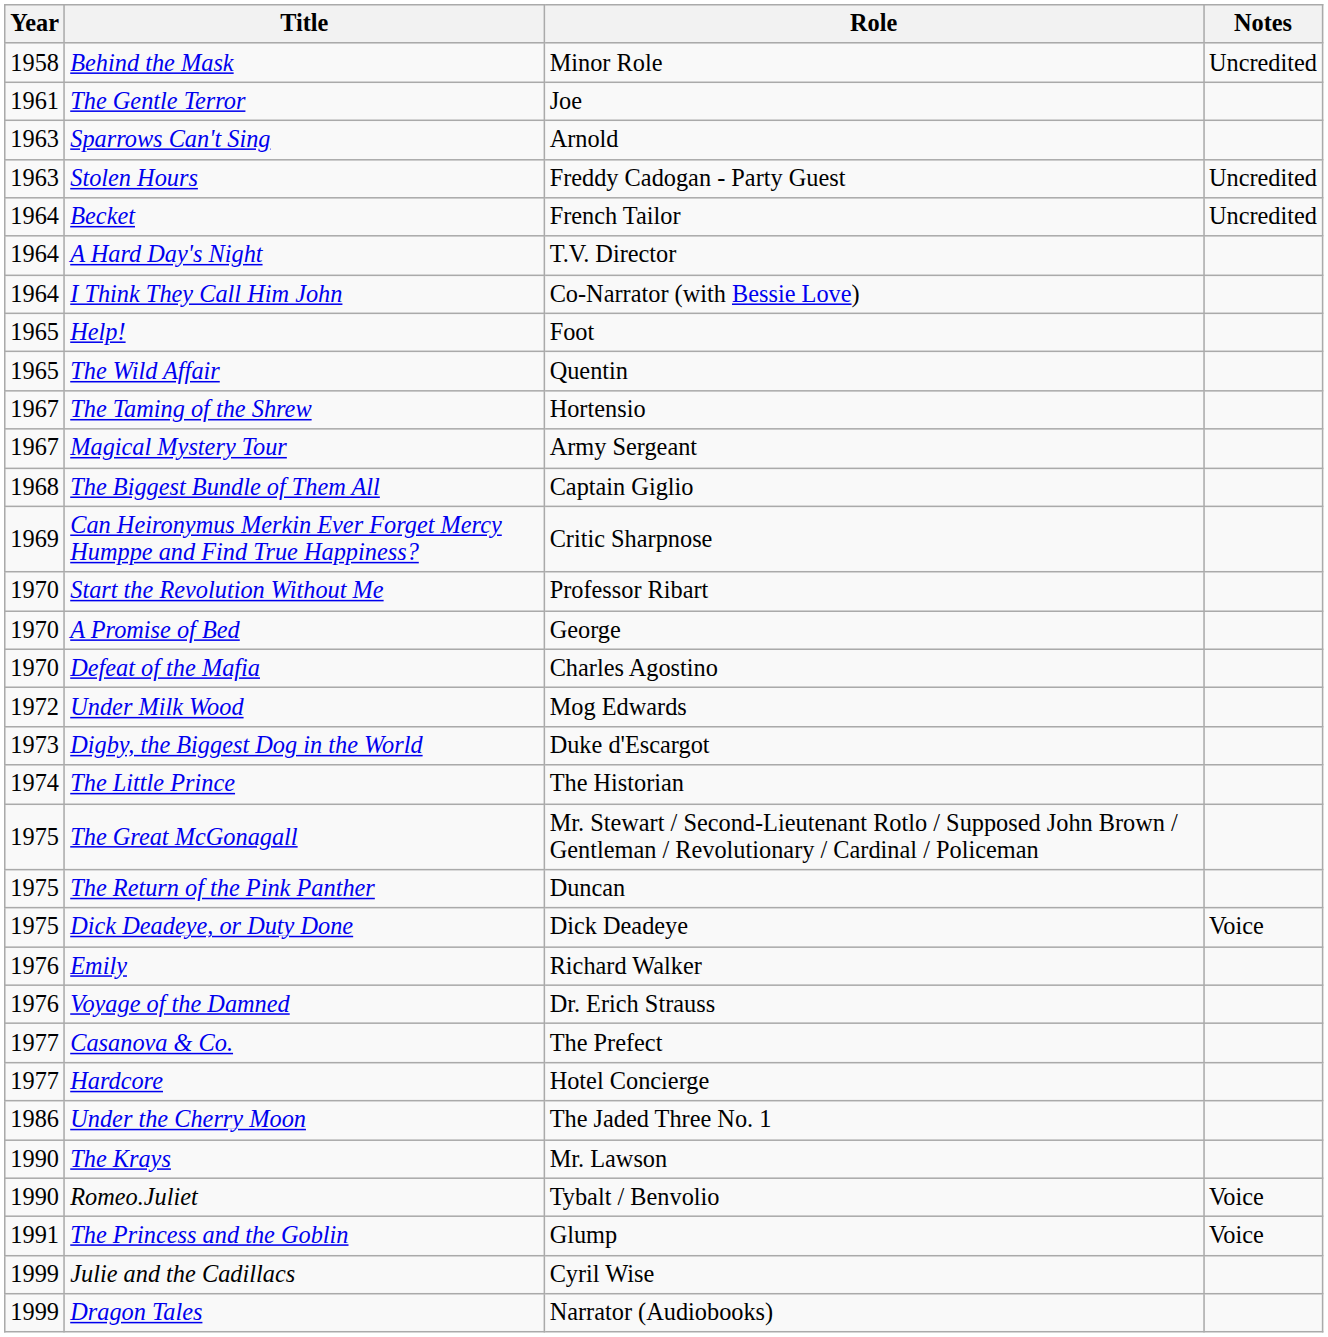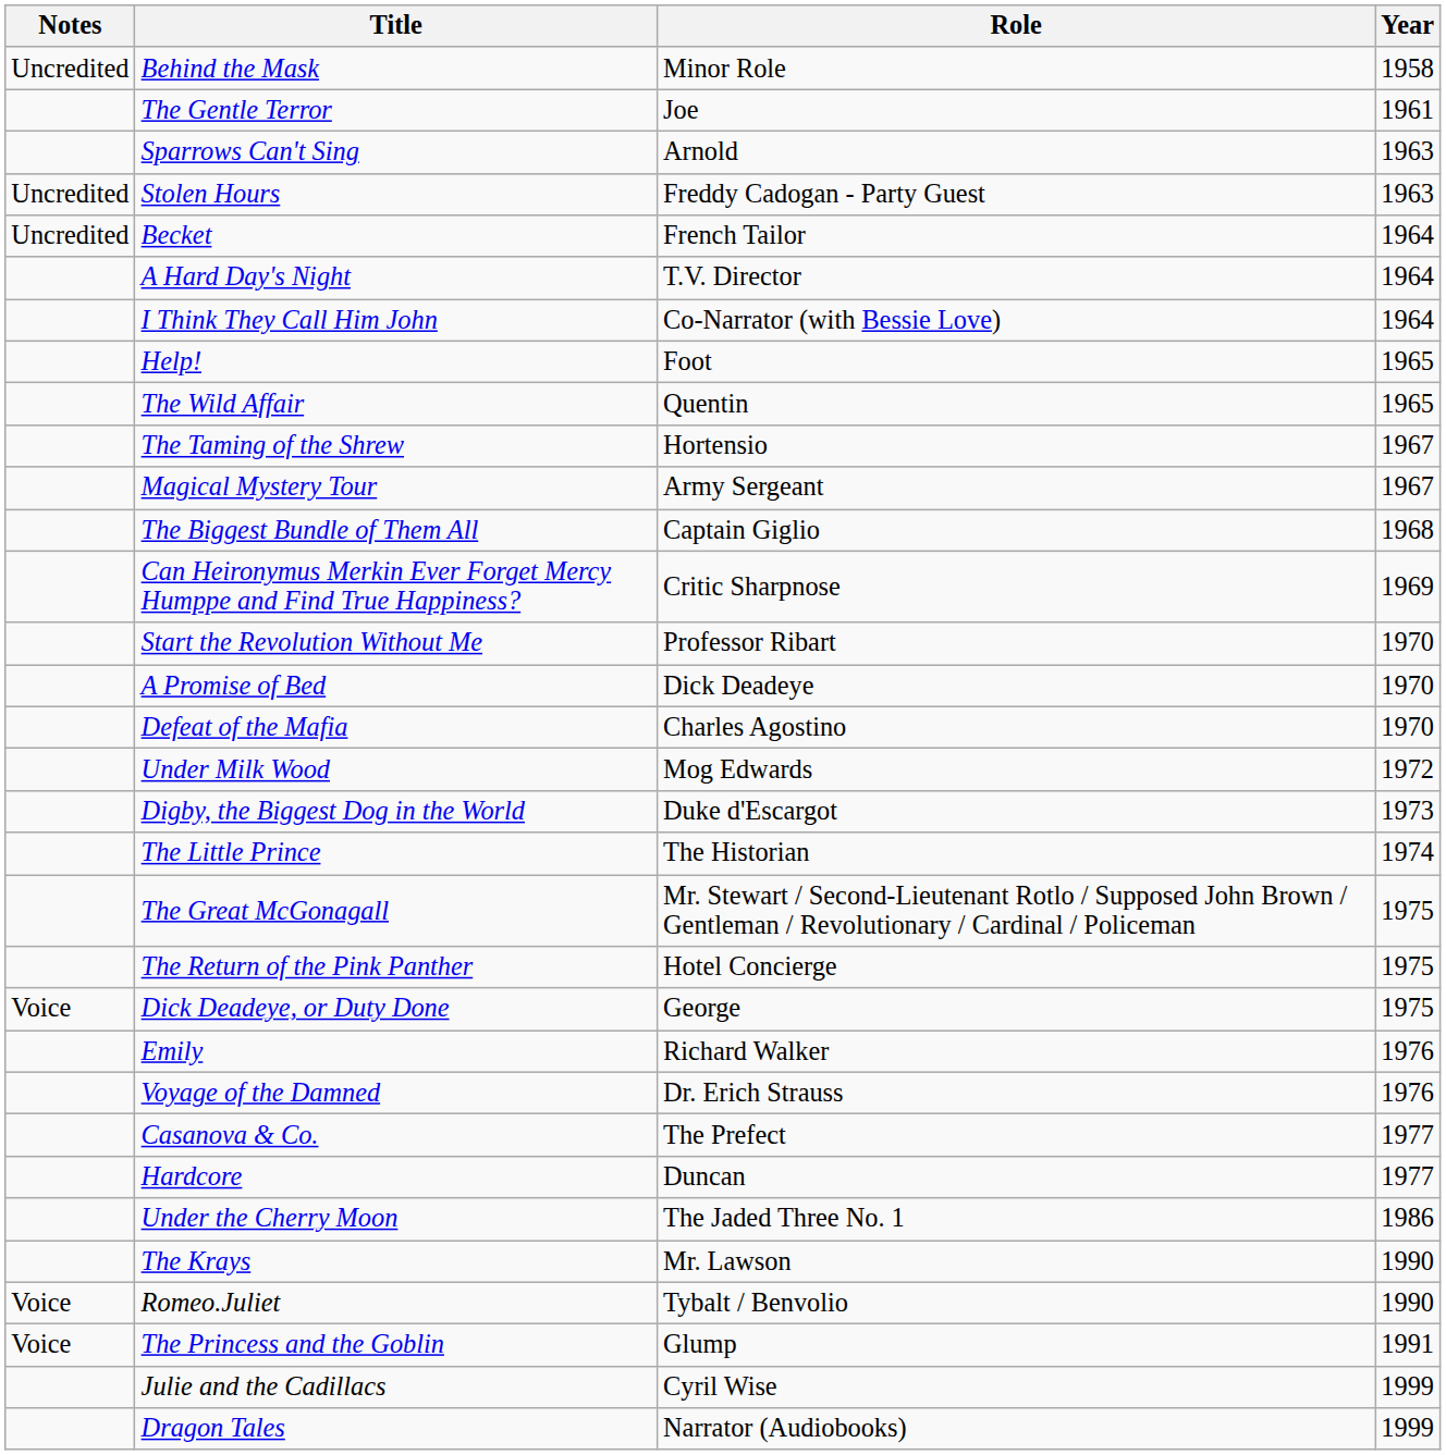columns swapped: Year <-> Notes
A Promise of Bed | Role: George -> Dick Deadeye
The Return of the Pink Panther | Role: Duncan -> Hotel Concierge
Dick Deadeye, or Duty Done | Role: Dick Deadeye -> George
Hardcore | Role: Hotel Concierge -> Duncan
